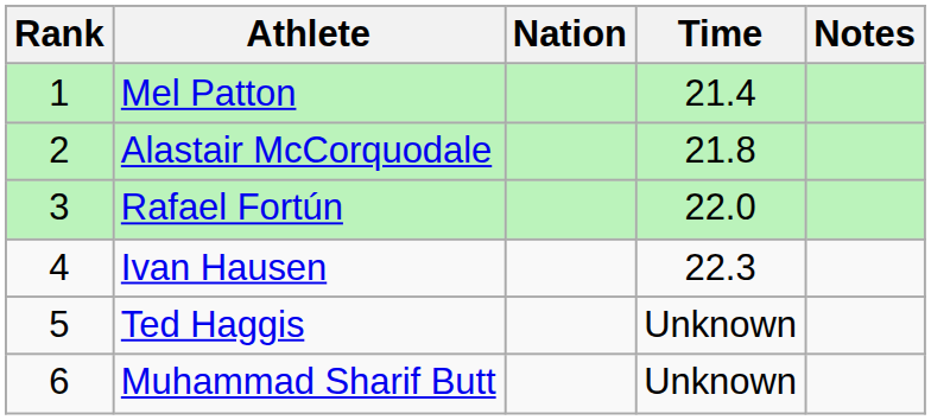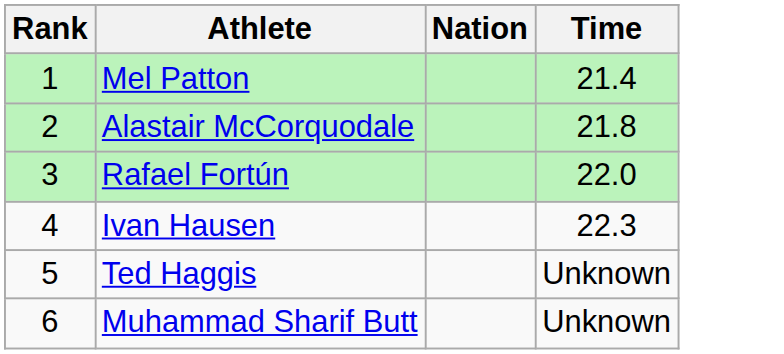- column: Notes
